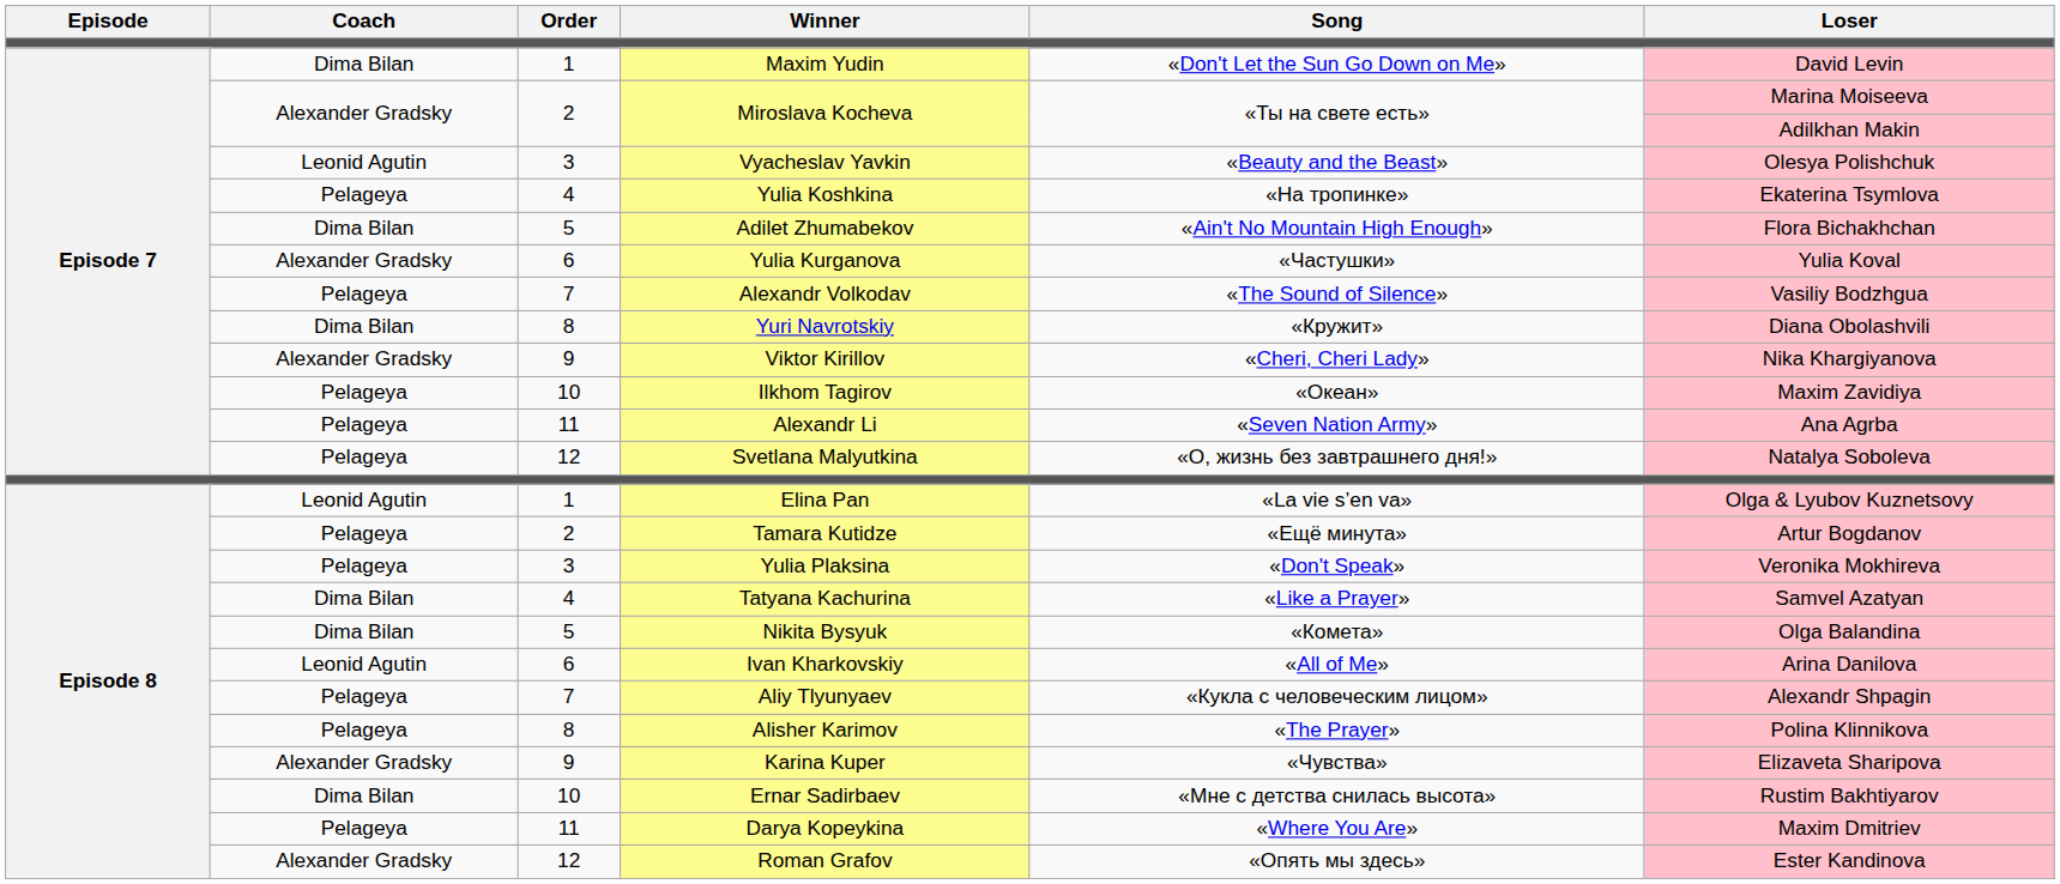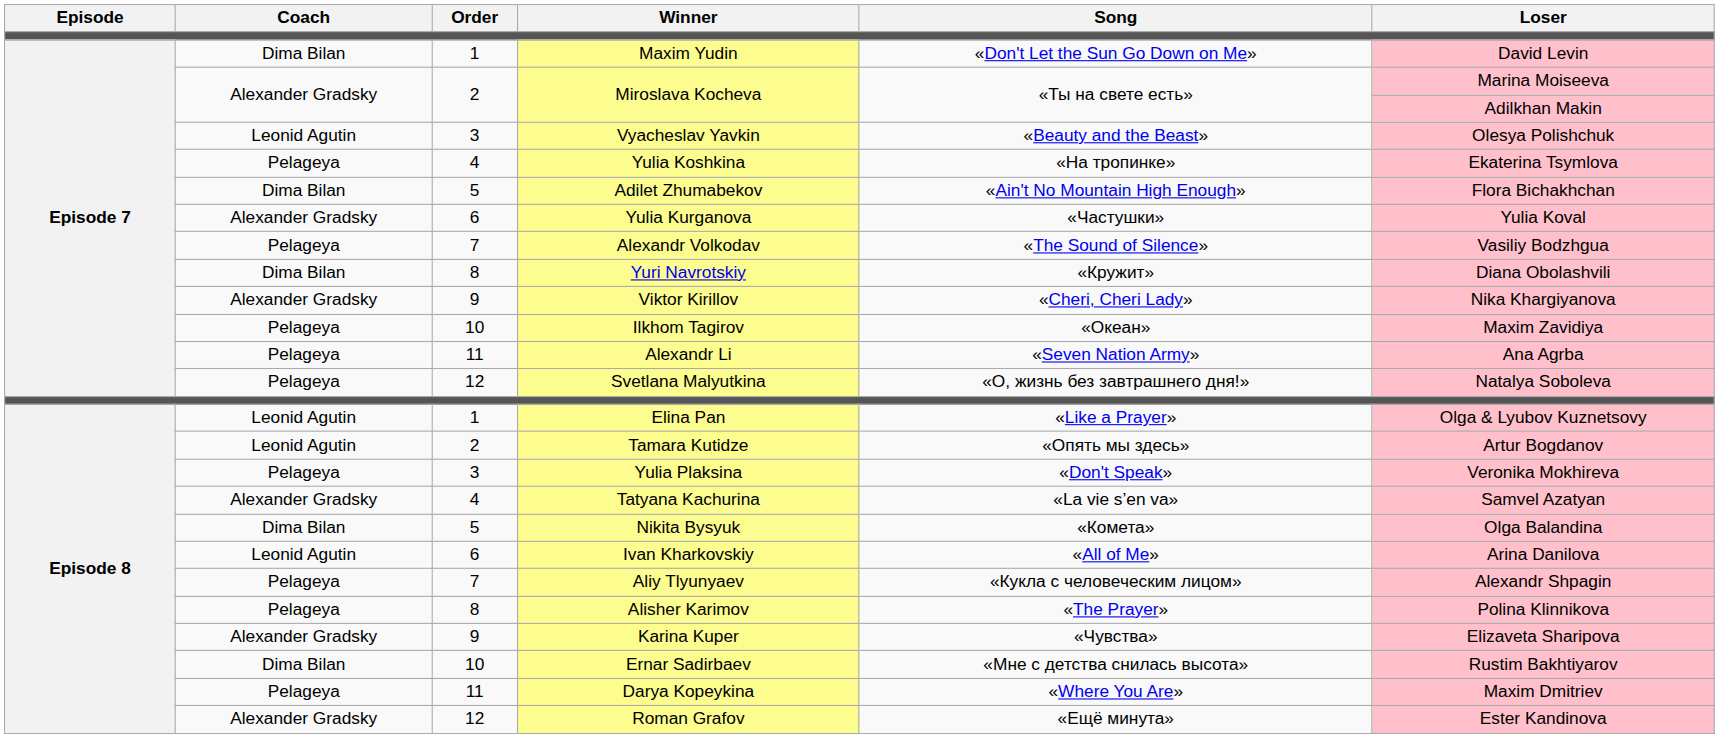Elina Pan | Song: «La vie s’en va» -> «Like a Prayer»
Tamara Kutidze | Coach: Pelageya -> Leonid Agutin
Tamara Kutidze | Song: «Ещё минута» -> «Опять мы здесь»
Tatyana Kachurina | Coach: Dima Bilan -> Alexander Gradsky
Tatyana Kachurina | Song: «Like a Prayer» -> «La vie s’en va»
Roman Grafov | Song: «Опять мы здесь» -> «Ещё минута»
